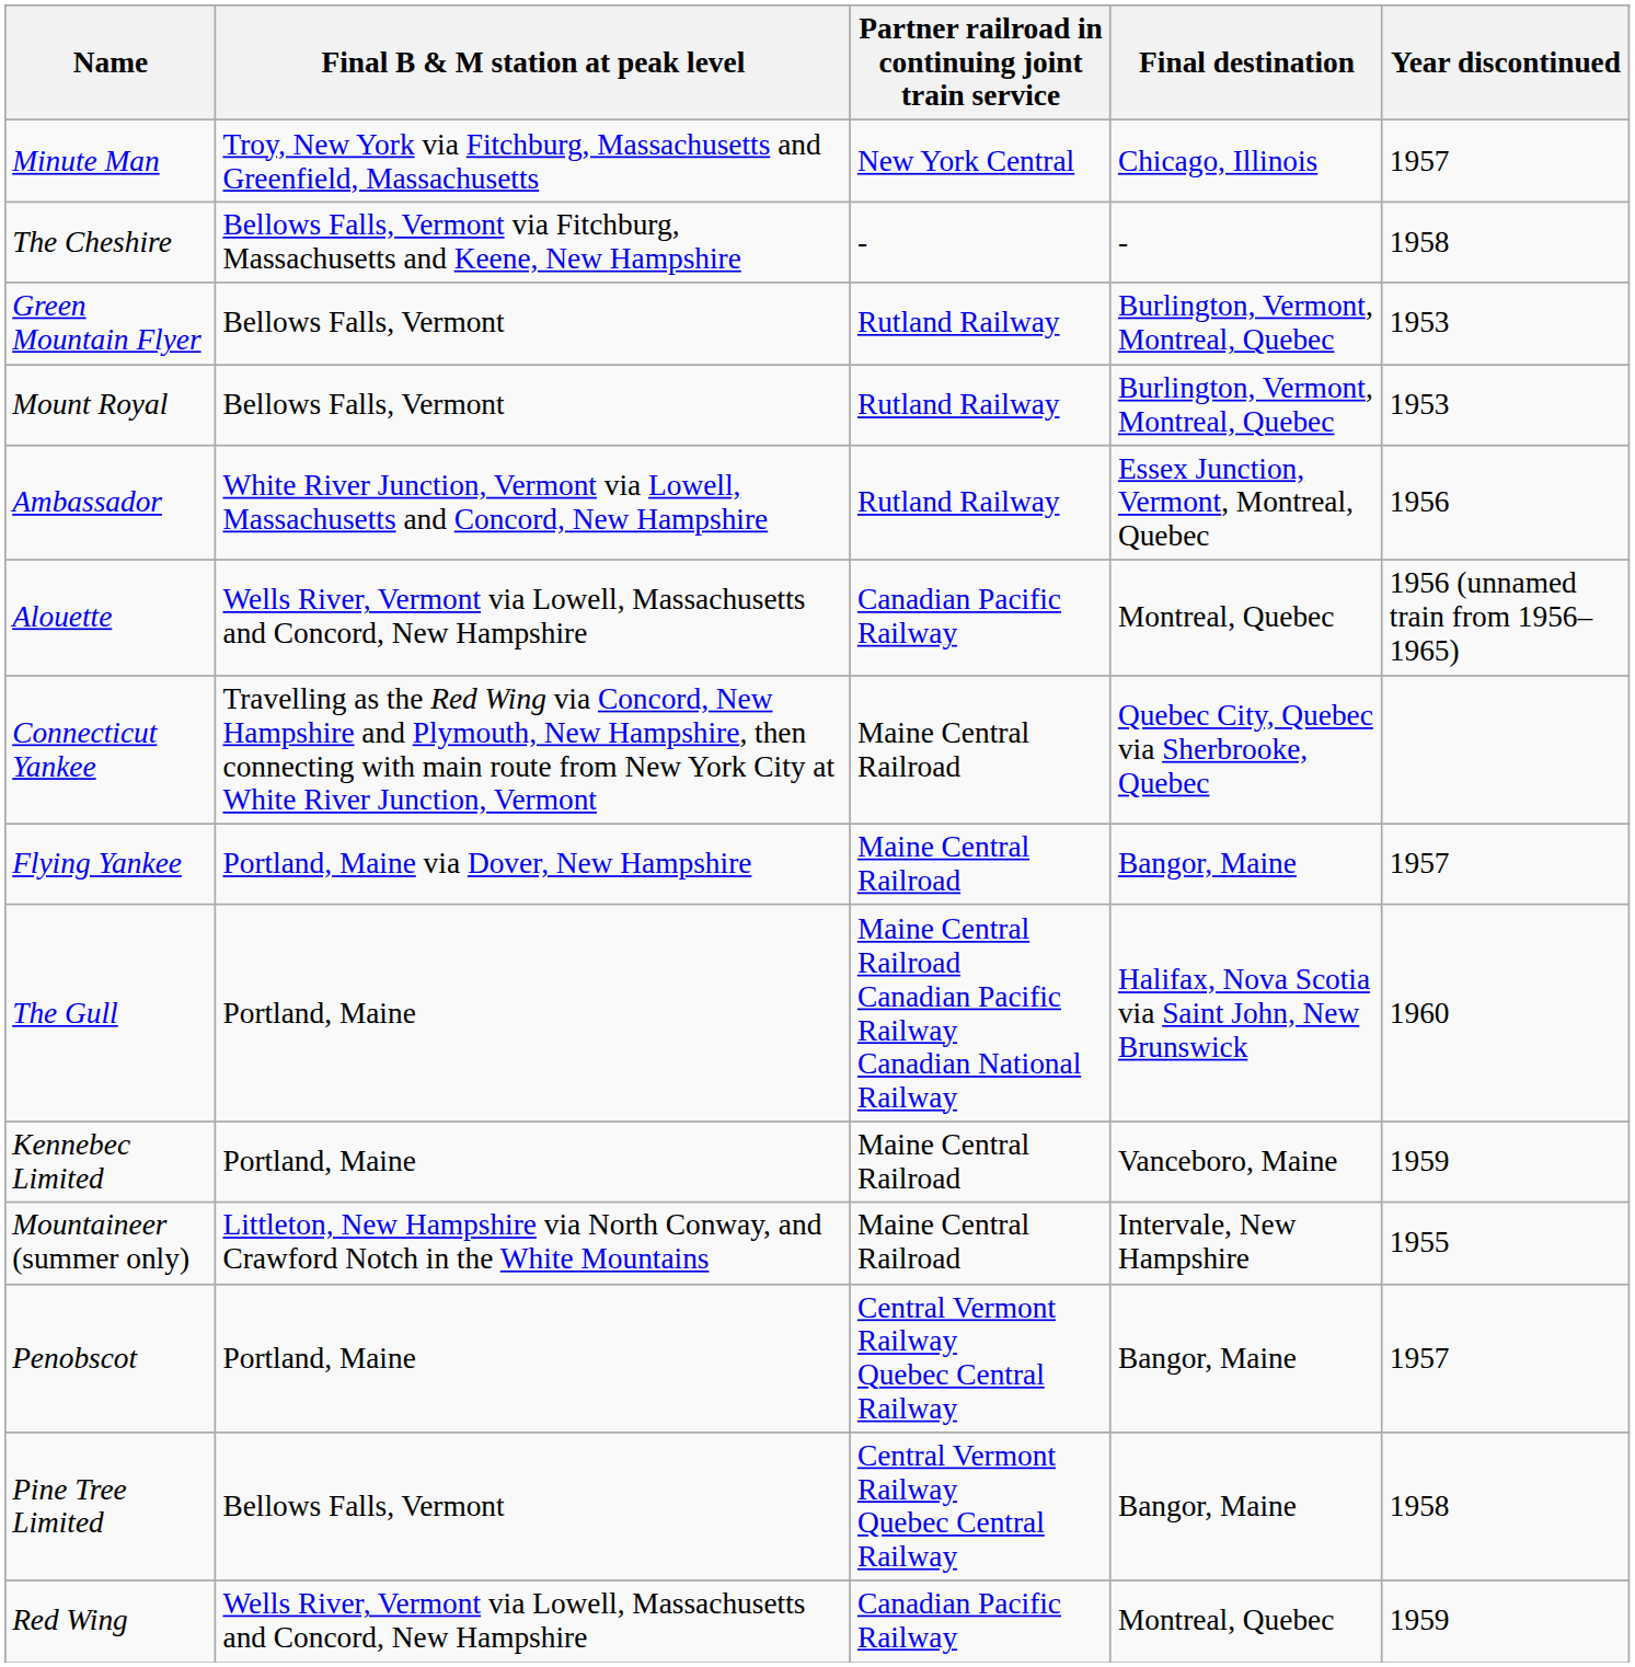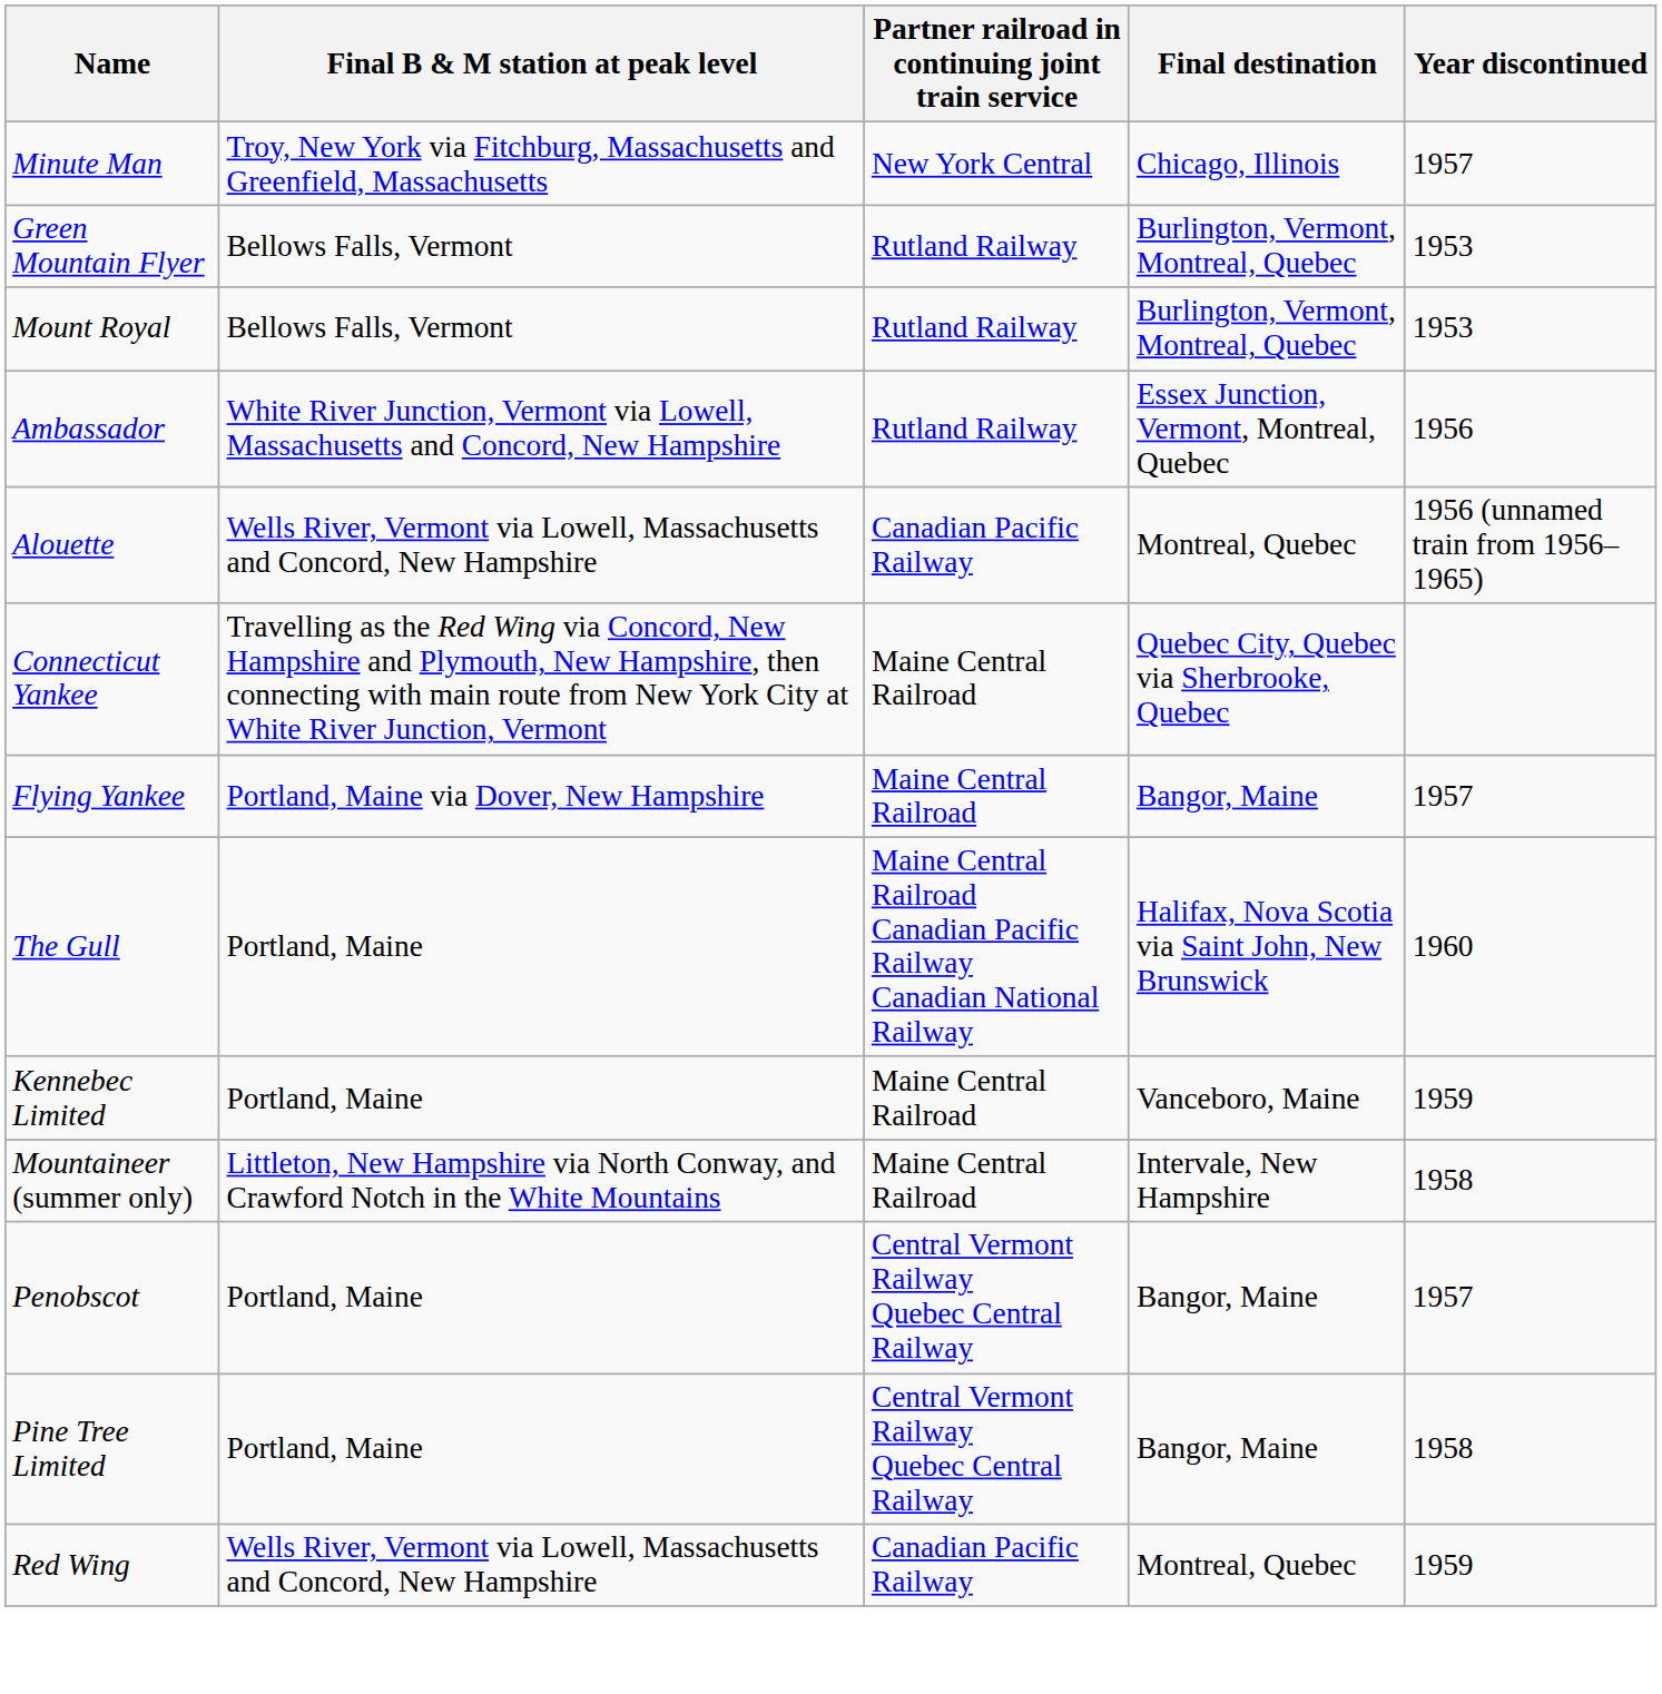- row: The Cheshire | Bellows Falls, Vermont via Fitchburg, Massachusetts and Keene, New Hampshire | - | - | 1958
Mountaineer (summer only) | Year discontinued: 1955 -> 1958
Pine Tree Limited | Final B & M station at peak level: Bellows Falls, Vermont -> Portland, Maine
